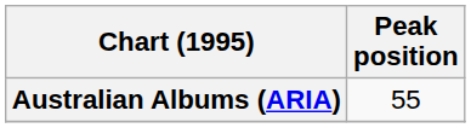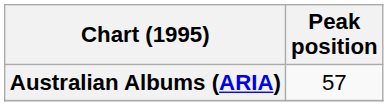Australian Albums (ARIA) | Peak position: 55 -> 57
